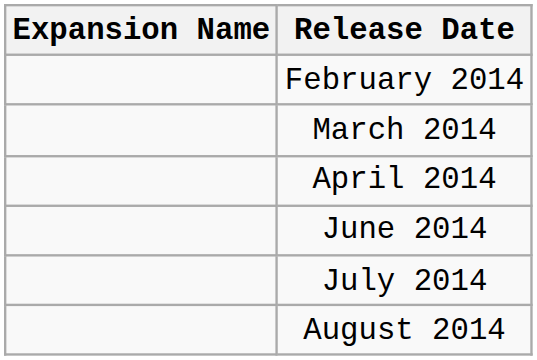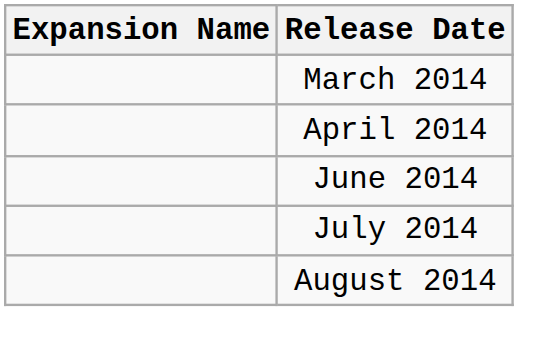- row: February 2014
